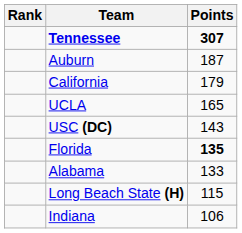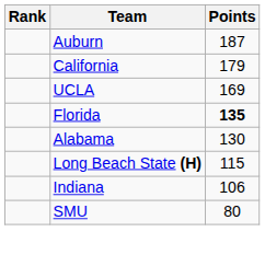- row: Tennessee | 307
UCLA | Points: 165 -> 169
- row: USC (DC) | 143
Alabama | Points: 133 -> 130
+ row: SMU | 80
